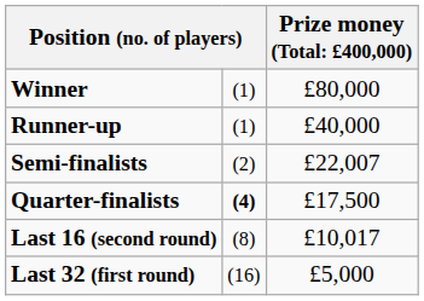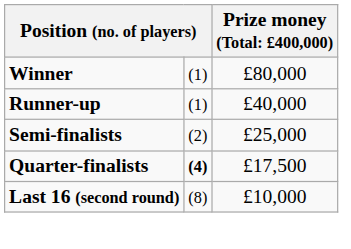Semi-finalists | column 3: £22,007 -> £25,000
Last 16 (second round) | column 3: £10,017 -> £10,000
- row: Last 32 (first round) | (16) | £5,000
